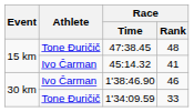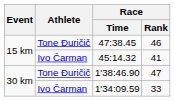47:38.45 | Race / Rank: 48 -> 46
1'38:46.90 | Athlete: Ivo Čarman -> Tone Ðuričič
1'38:46.90 | Race / Rank: 46 -> 47
1'34:09.59 | Athlete: Tone Ðuričič -> Ivo Čarman
